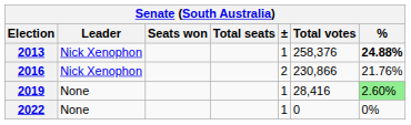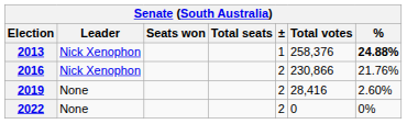2019 | ±: 1 -> 2
2019 | %: lightgreen background -> no background
2022 | ±: 1 -> 2
